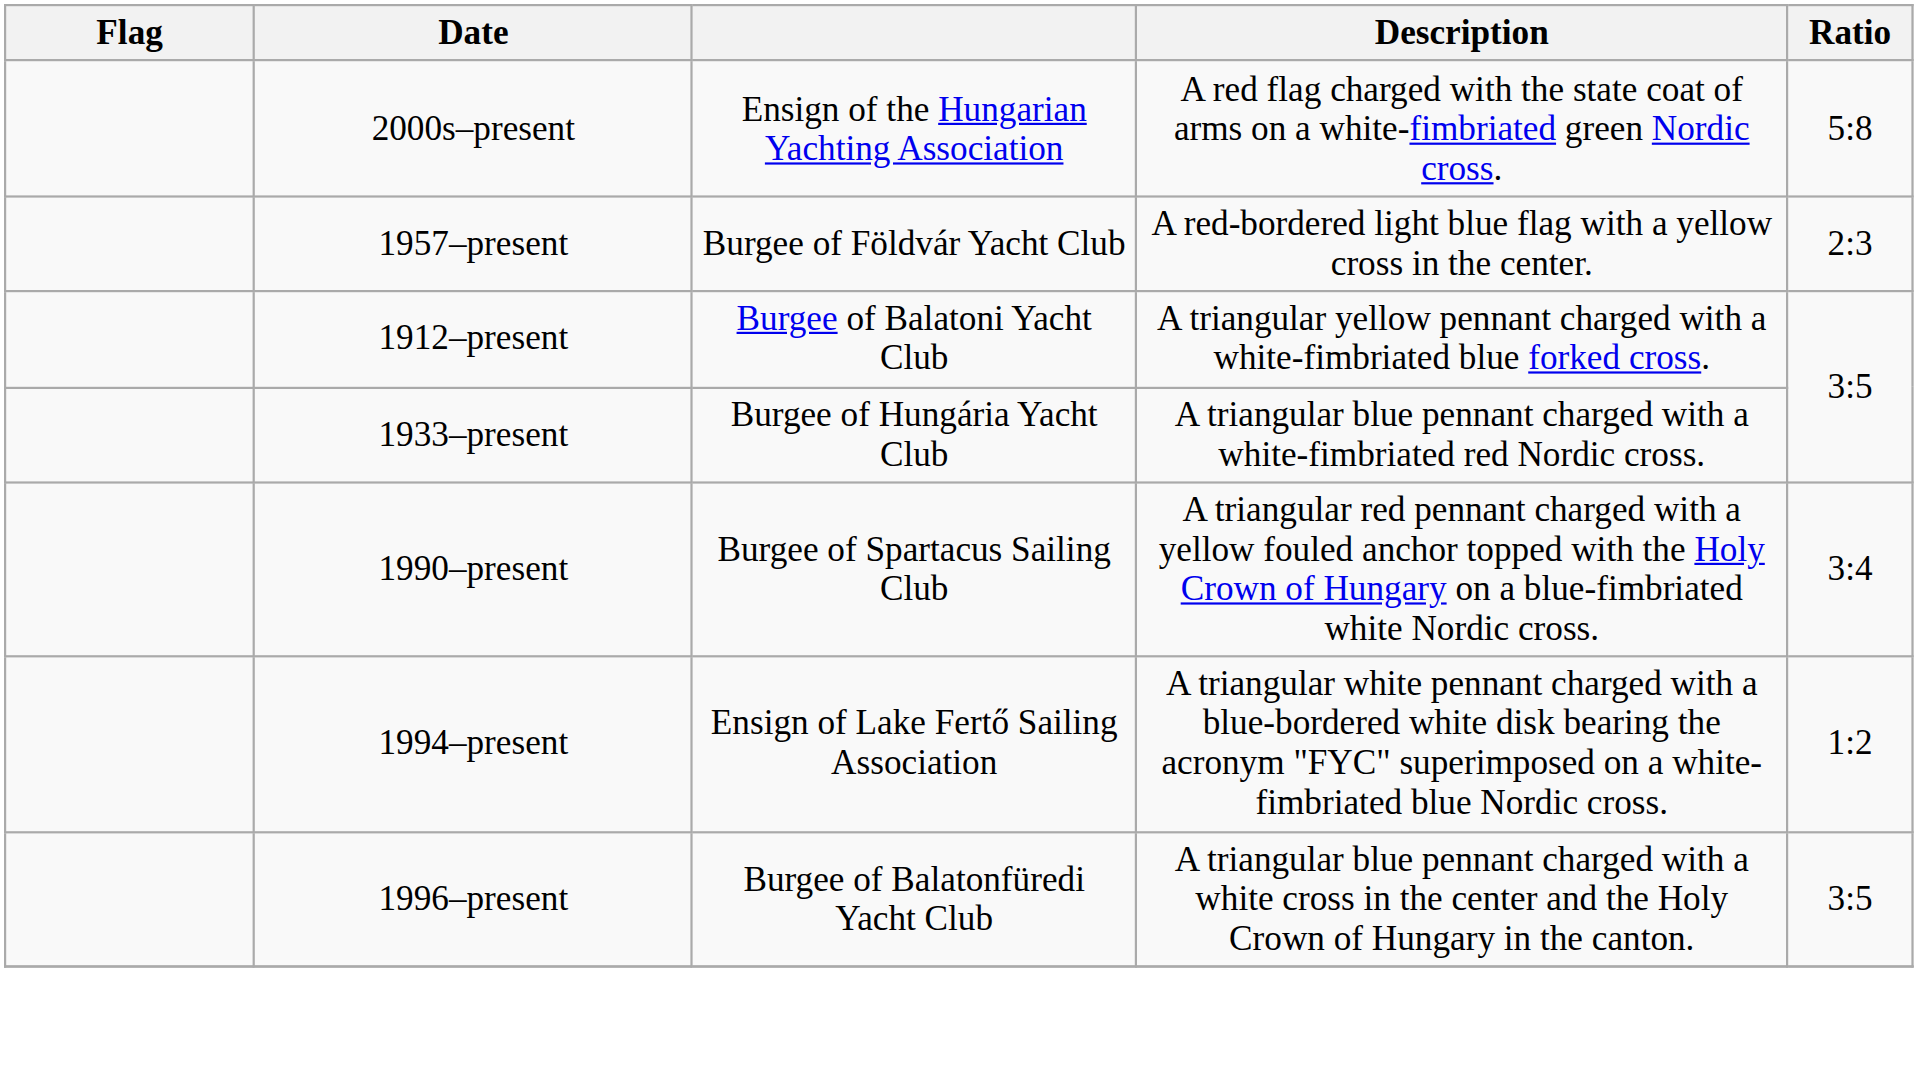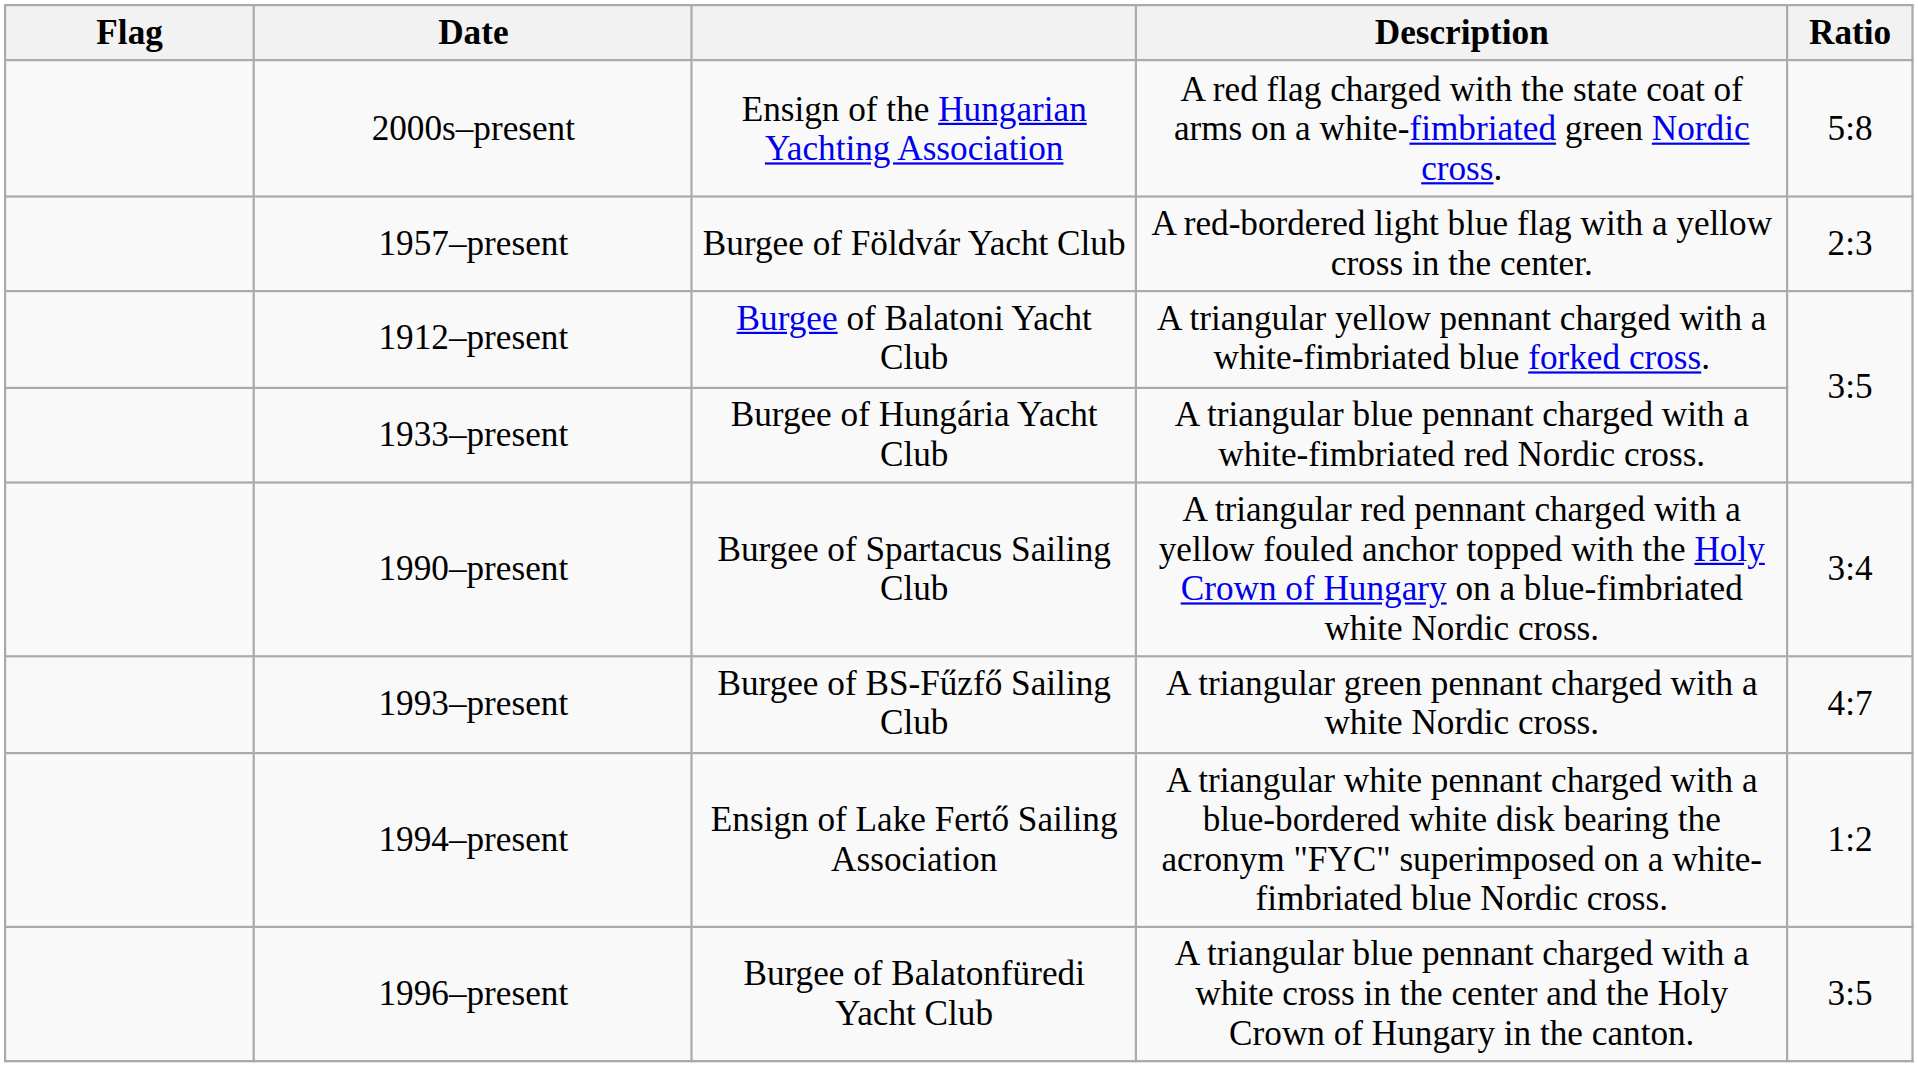+ row: 1993–present | Burgee of BS-Fűzfő Sailing Club | A triangular green pennant charged with a white Nordic cross. | 4:7
